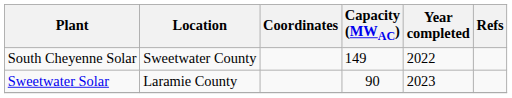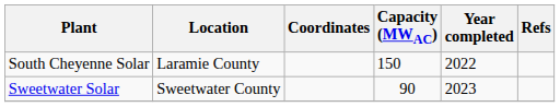South Cheyenne Solar | Location: Sweetwater County -> Laramie County
South Cheyenne Solar | Capacity (MWAC): 149 -> 150
Sweetwater Solar | Location: Laramie County -> Sweetwater County
